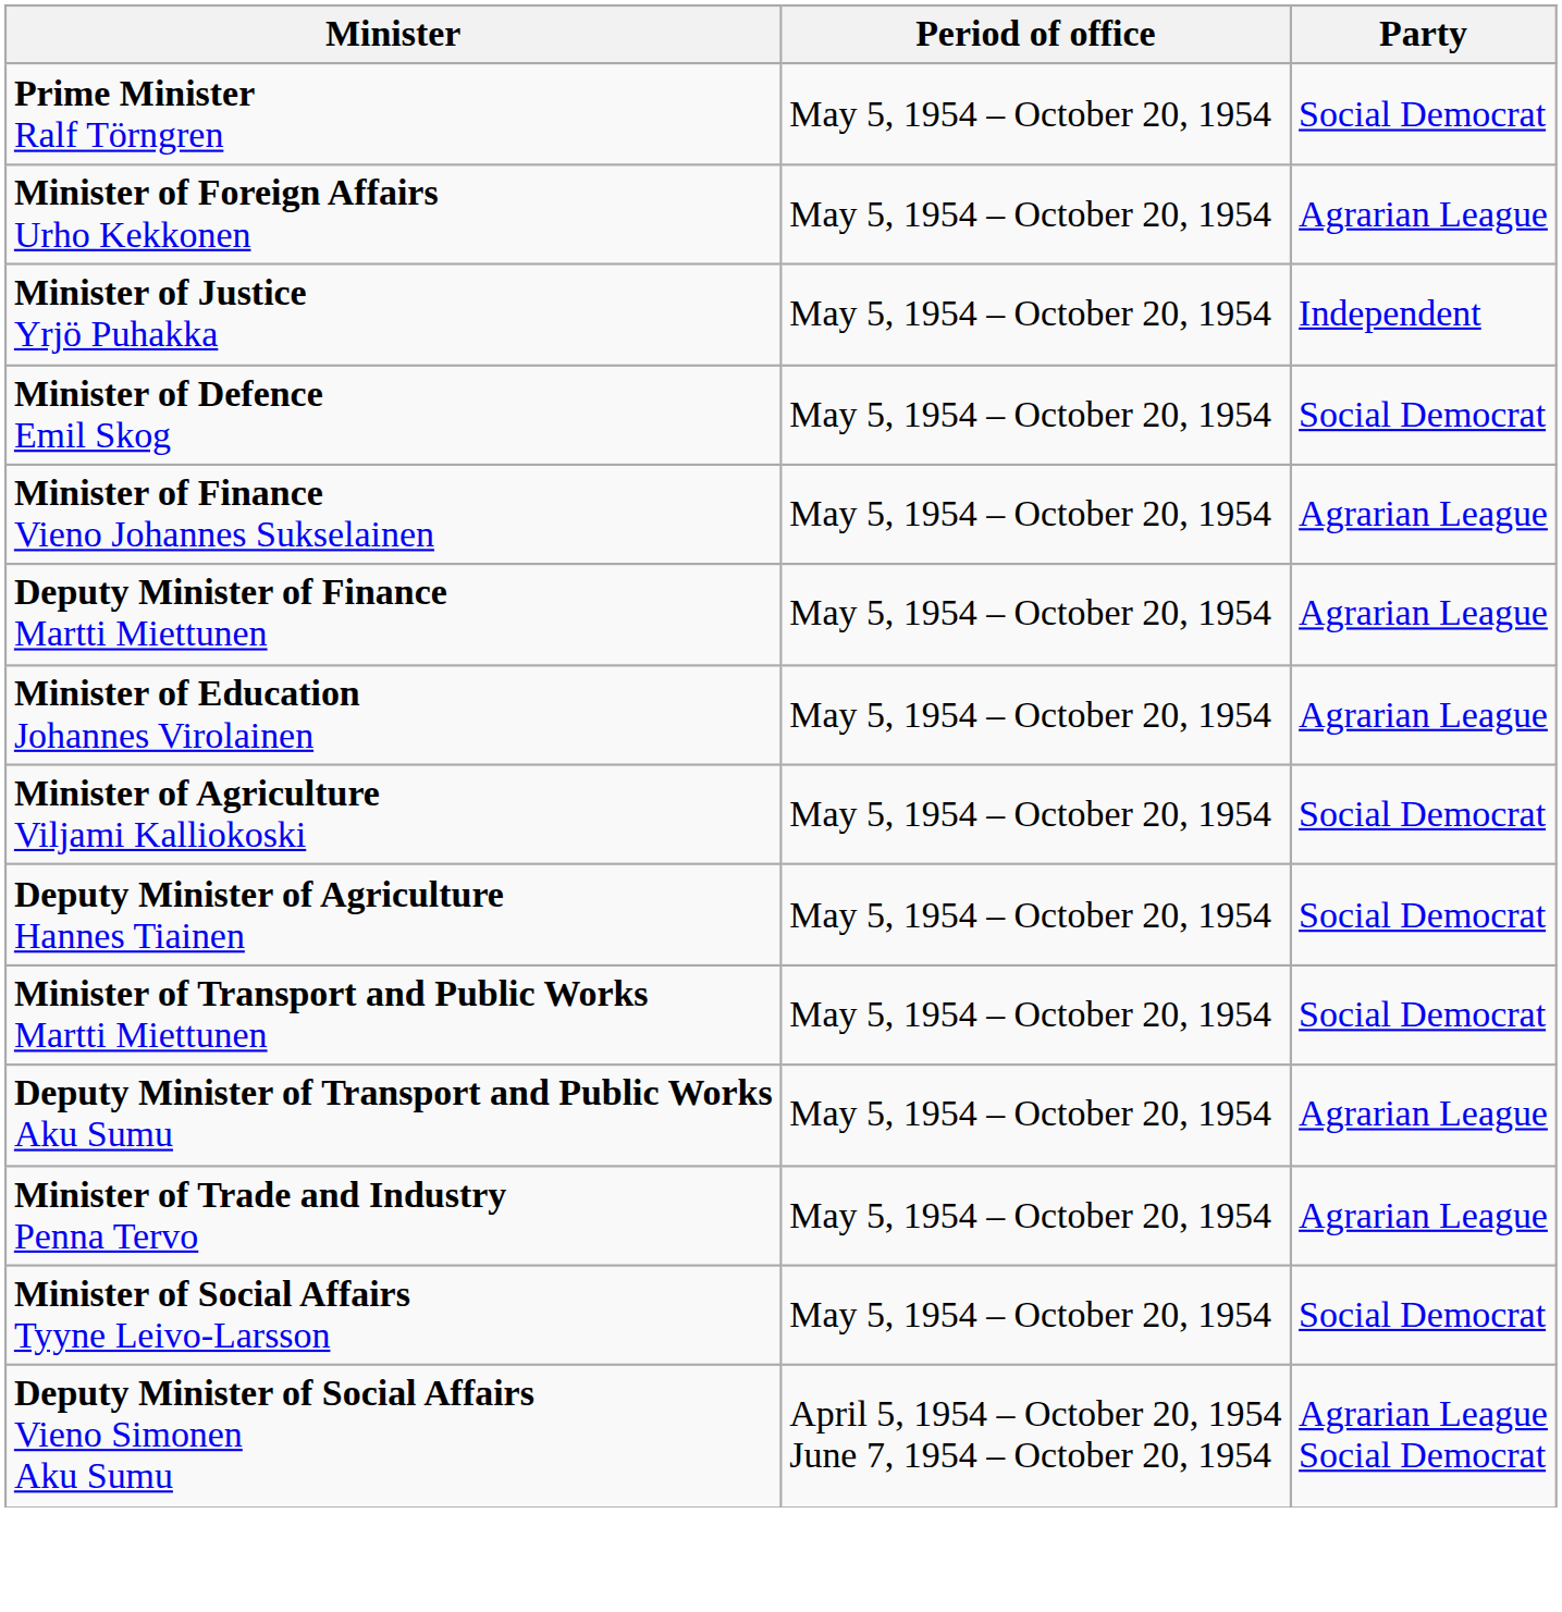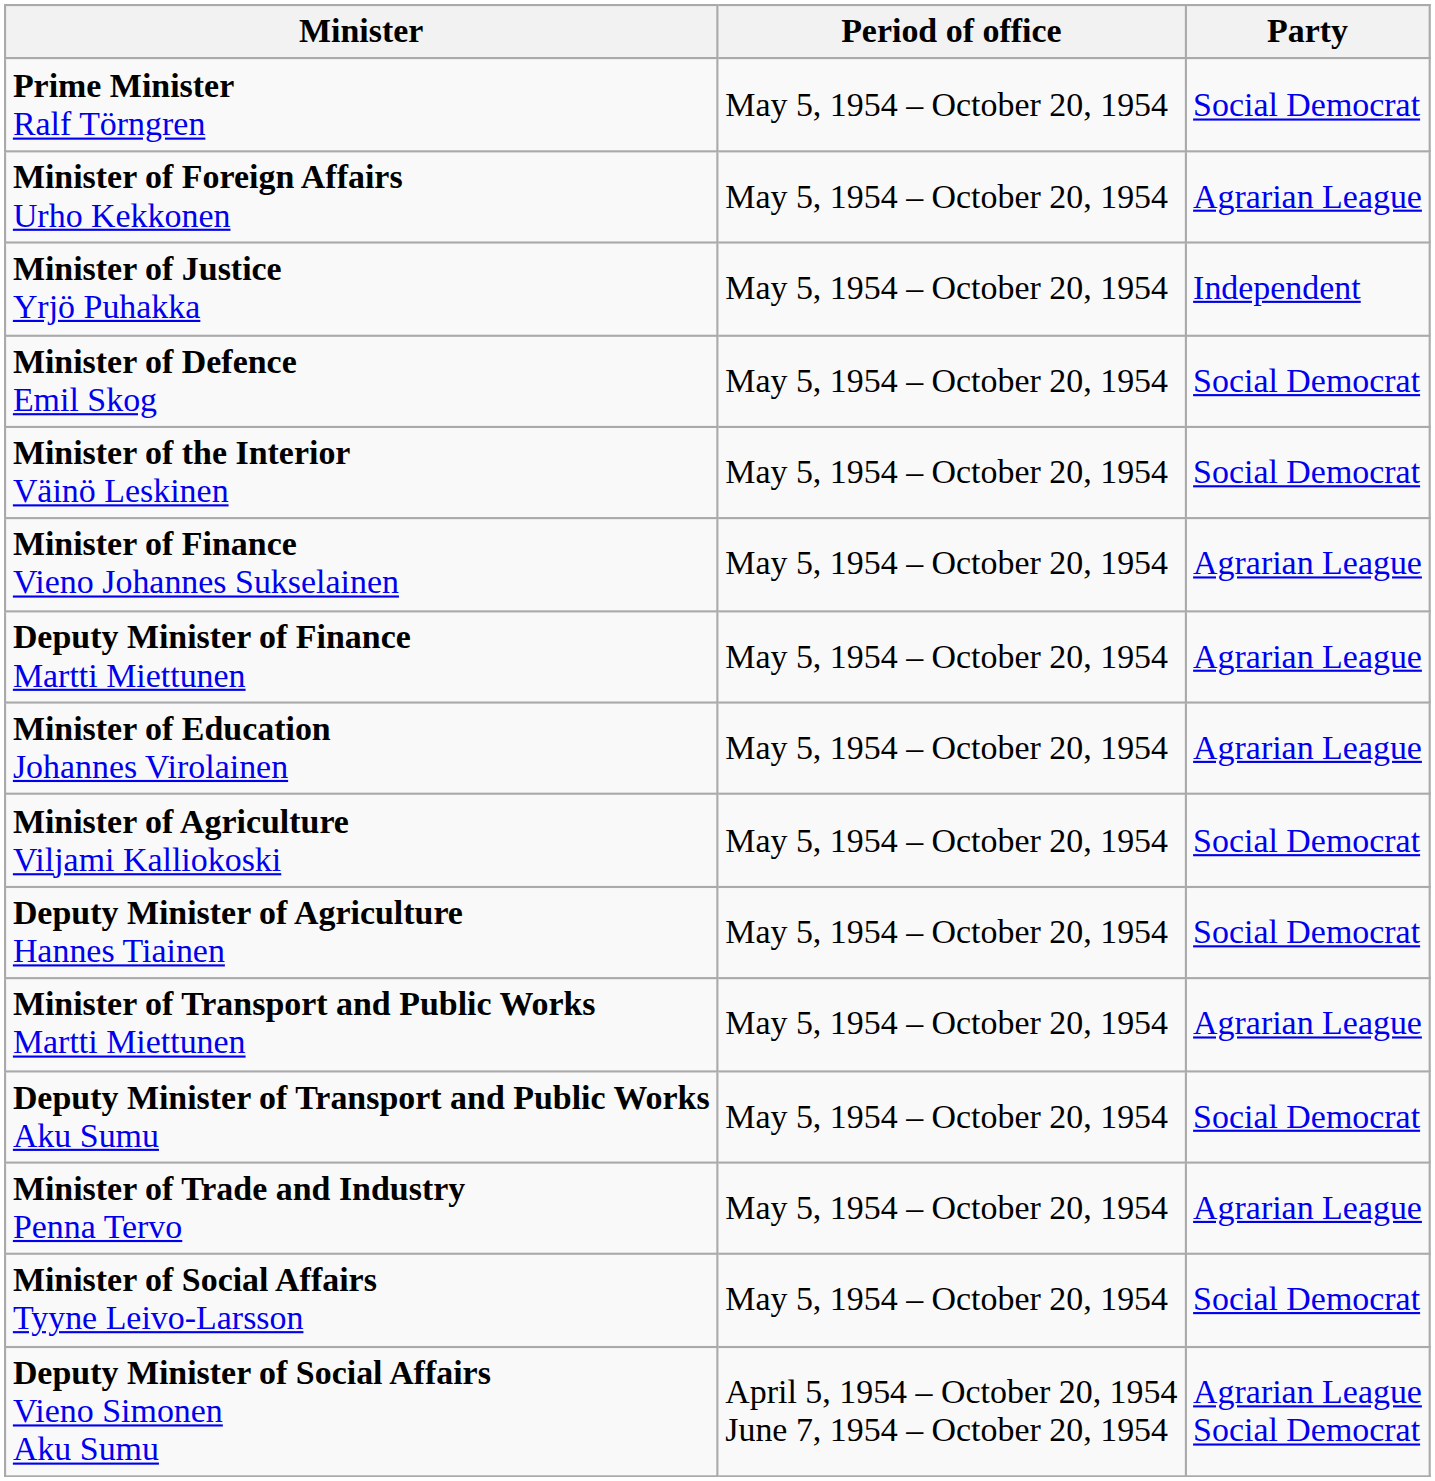+ row: Minister of the Interior Väinö Leskinen | May 5, 1954 – October 20, 1954 | Social Democrat
Minister of Transport and Public Works Martti Miettunen | Party: Social Democrat -> Agrarian League
Deputy Minister of Transport and Public Works Aku Sumu | Party: Agrarian League -> Social Democrat
